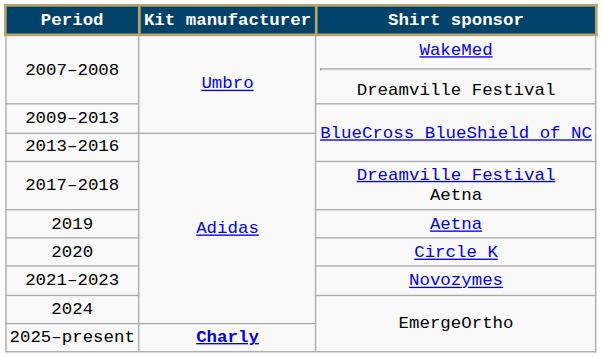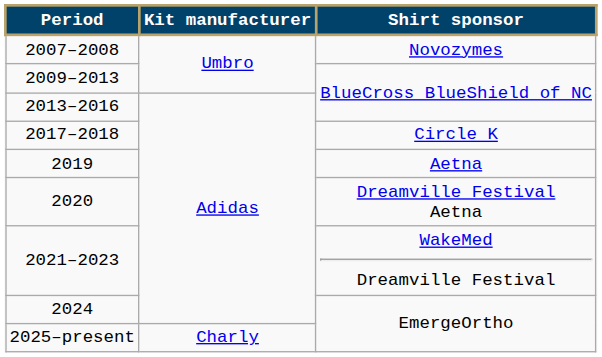2007–2008 | Shirt sponsor: WakeMed Dreamville Festival -> Novozymes
2017–2018 | Shirt sponsor: Dreamville Festival Aetna -> Circle K
2020 | Shirt sponsor: Circle K -> Dreamville Festival Aetna
2021–2023 | Shirt sponsor: Novozymes -> WakeMed Dreamville Festival
2025–present | Kit manufacturer: bold -> normal
